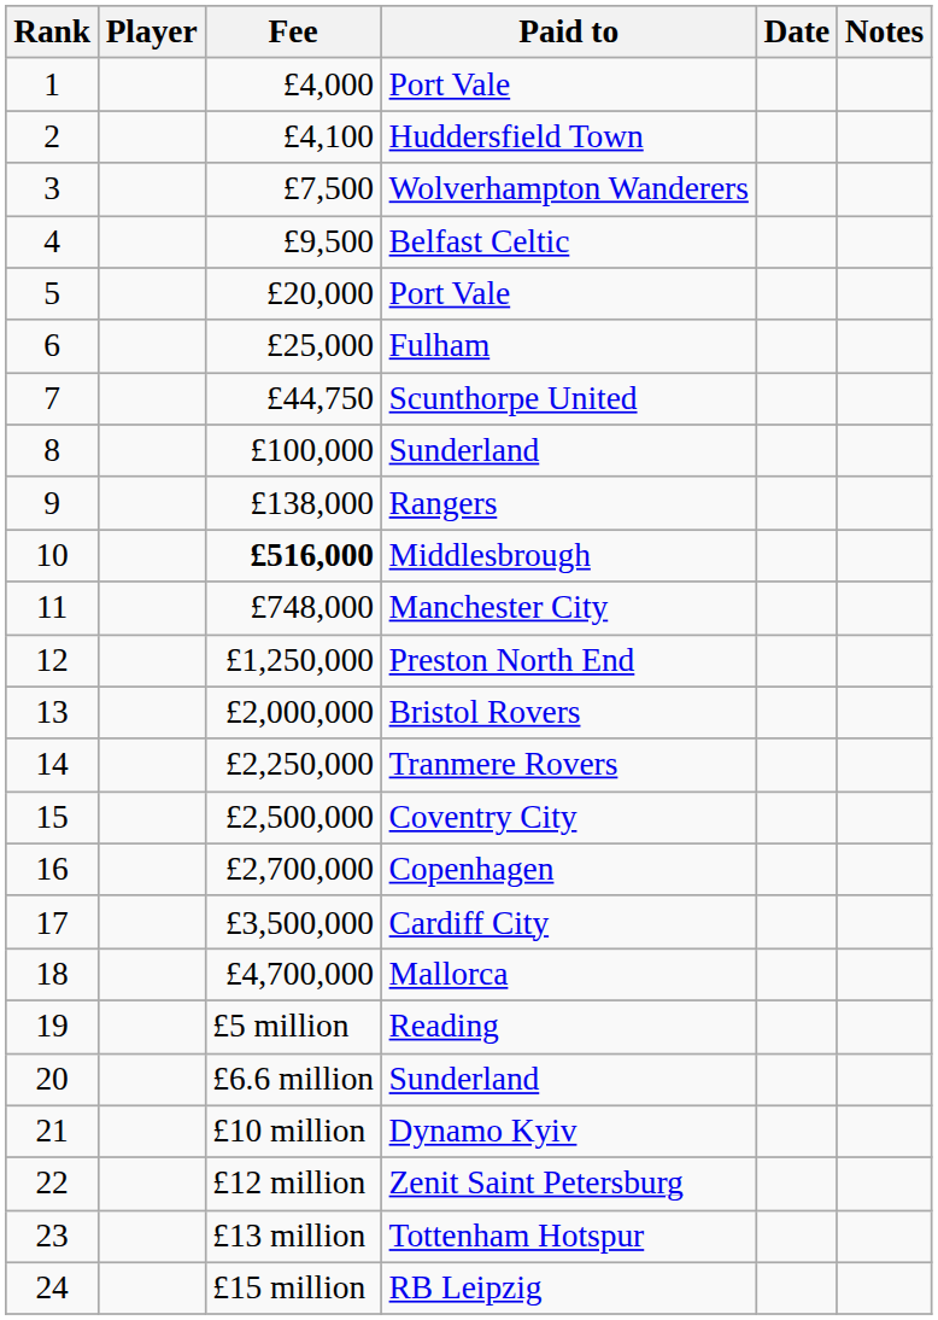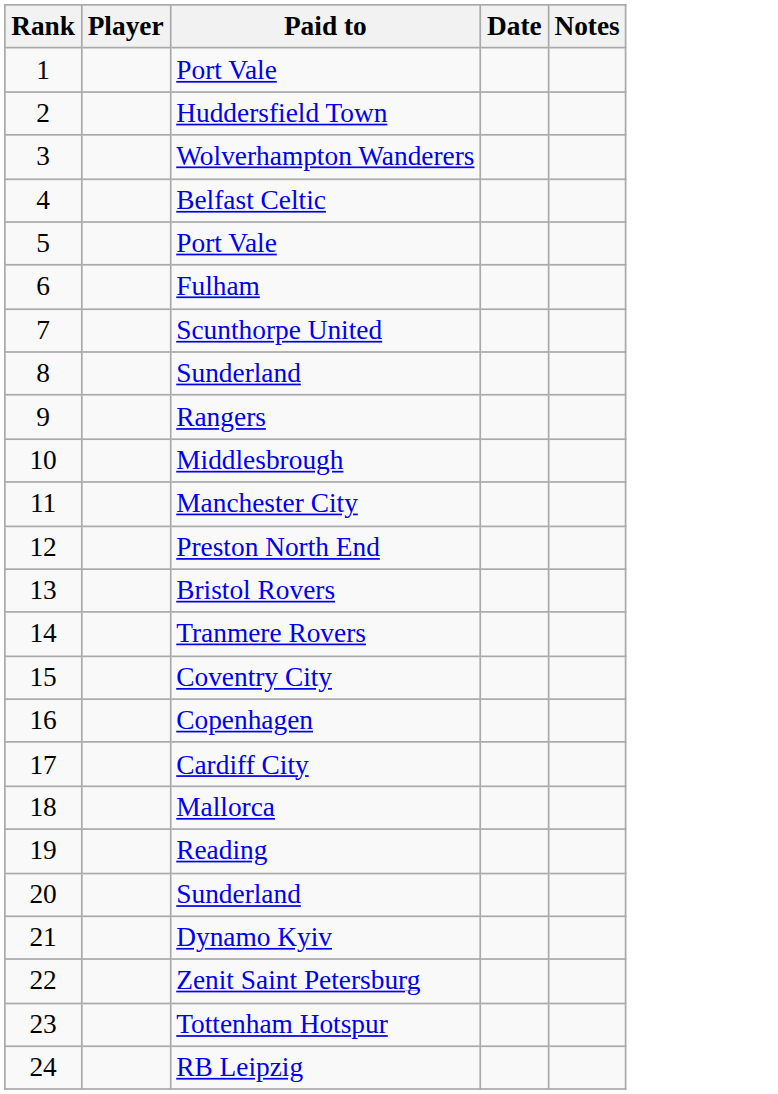- column: Fee | £4,000 | £4,100 | £7,500 | £9,500 | £20,000 | £25,000 | £44,750 | £100,000 | £138,000 | £516,000 | £748,000 | £1,250,000 | £2,000,000 | £2,250,000 | £2,500,000 | £2,700,000 | £3,500,000 | £4,700,000 | £5 million | £6.6 million | £10 million | £12 million | £13 million | £15 million
